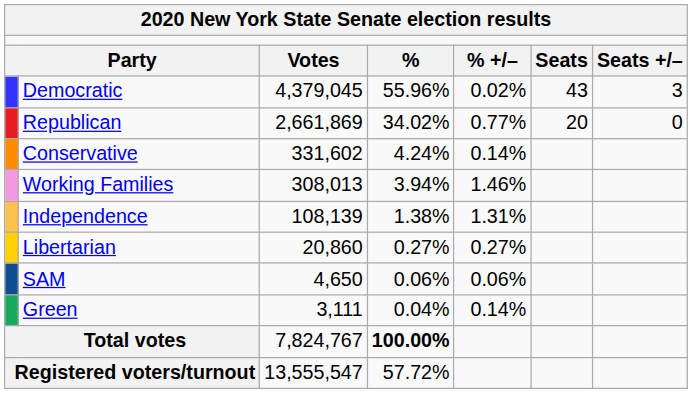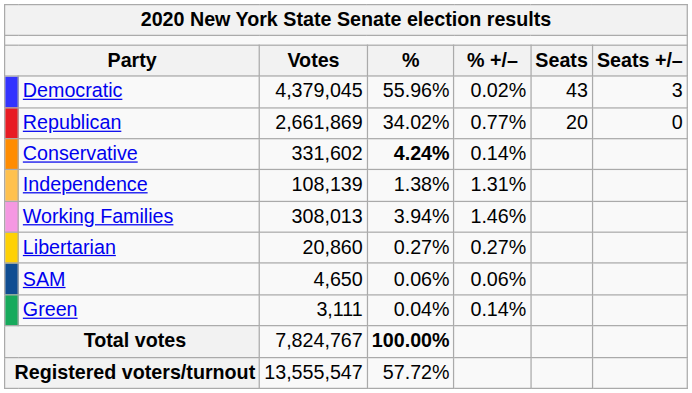Conservative | column 4: normal -> bold
rows swapped: Working Families <-> Independence
